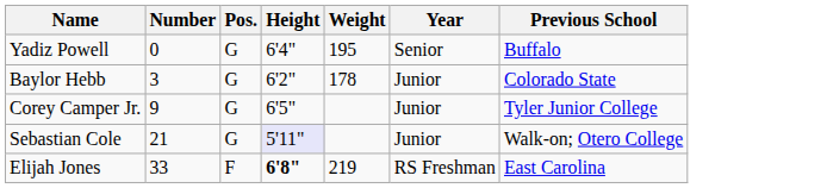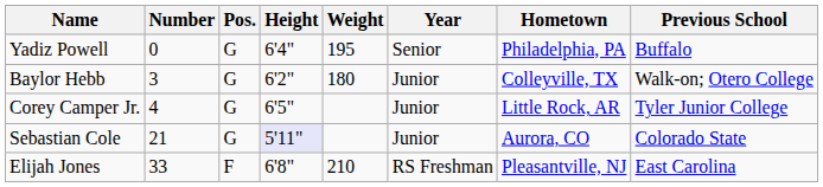+ column: Hometown | Philadelphia, PA | Colleyville, TX | Little Rock, AR | Aurora, CO | Pleasantville, NJ
Baylor Hebb | Weight: 178 -> 180
Baylor Hebb | Previous School: Colorado State -> Walk-on; Otero College
Corey Camper Jr. | Number: 9 -> 4
Sebastian Cole | Previous School: Walk-on; Otero College -> Colorado State
Elijah Jones | Height: bold -> normal
Elijah Jones | Weight: 219 -> 210
